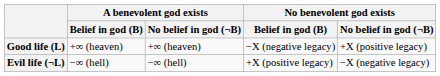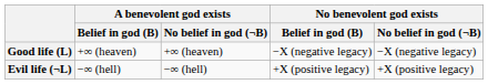Good life (L) | No benevolent god exists / No belief in god (¬B): +X (positive legacy) -> −X (negative legacy)
Evil life (¬L) | No benevolent god exists / No belief in god (¬B): −X (negative legacy) -> +X (positive legacy)
